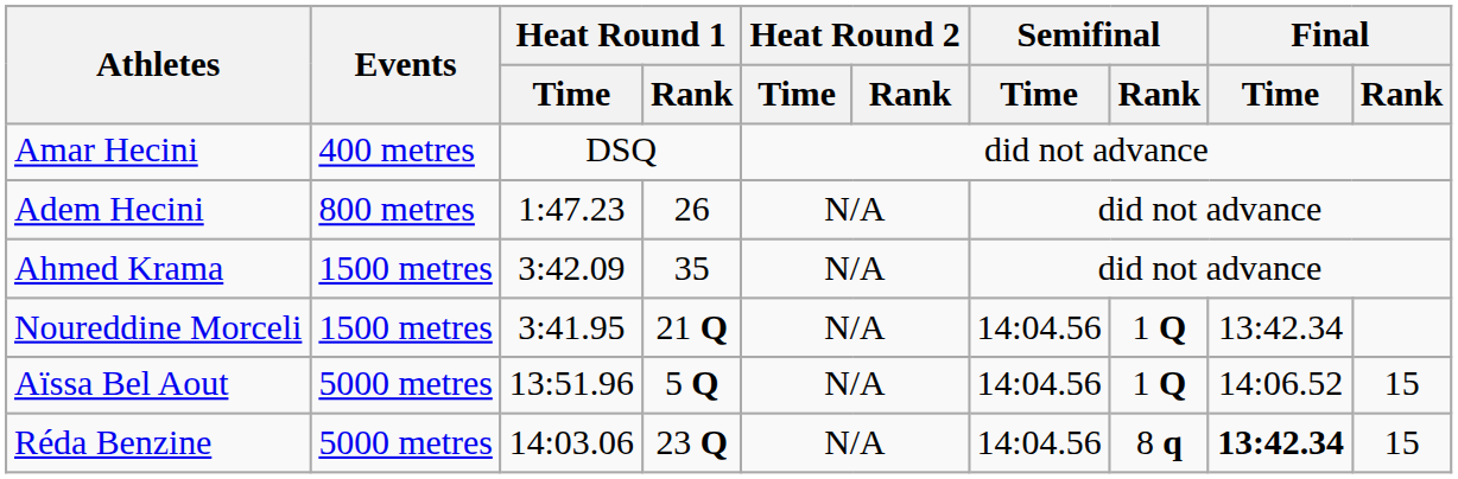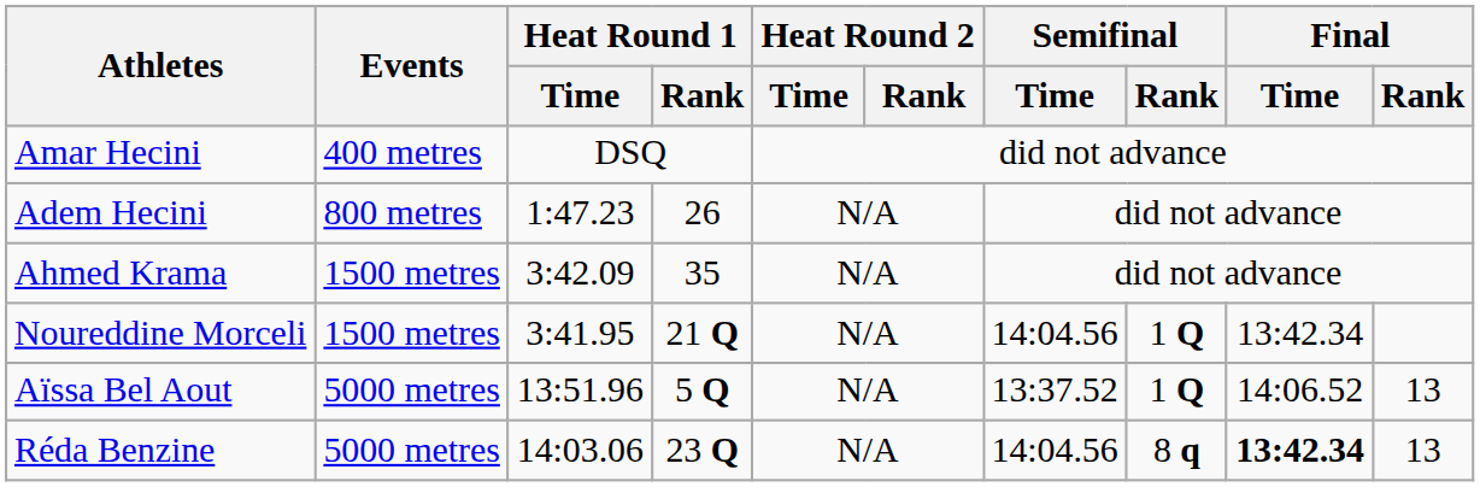Aïssa Bel Aout | Semifinal / Time: 14:04.56 -> 13:37.52
Aïssa Bel Aout | Final / Rank: 15 -> 13
Réda Benzine | Final / Rank: 15 -> 13
